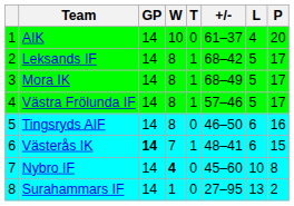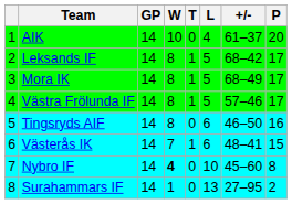columns swapped: L <-> +/-
Västerås IK | GP: bold -> normal
